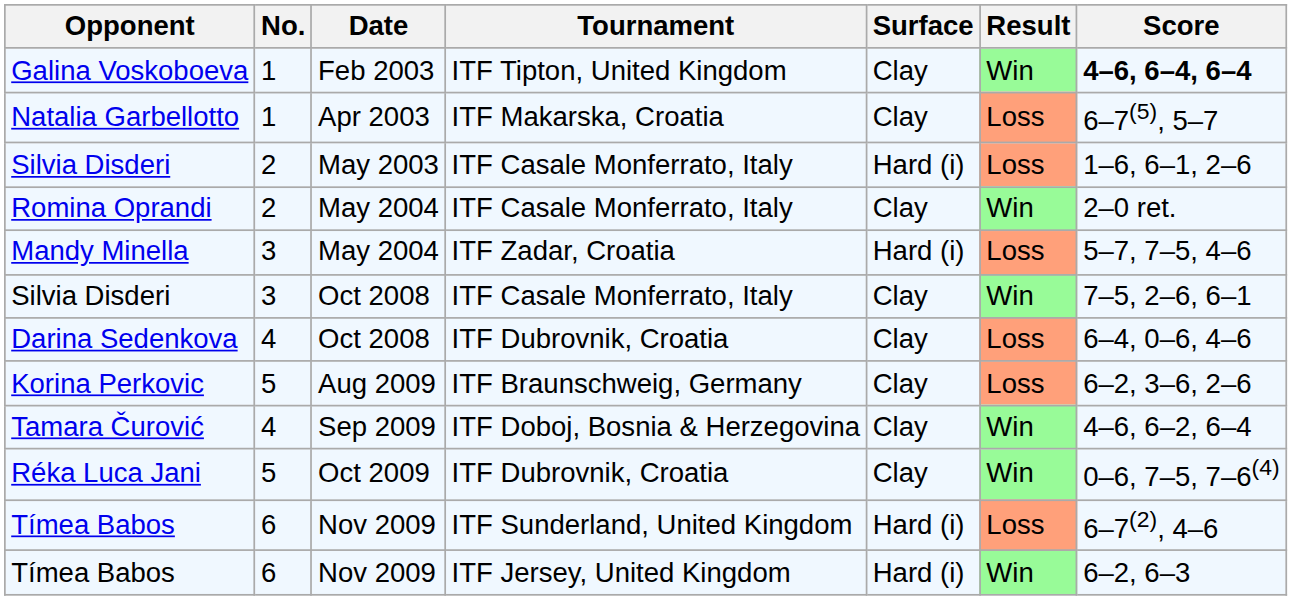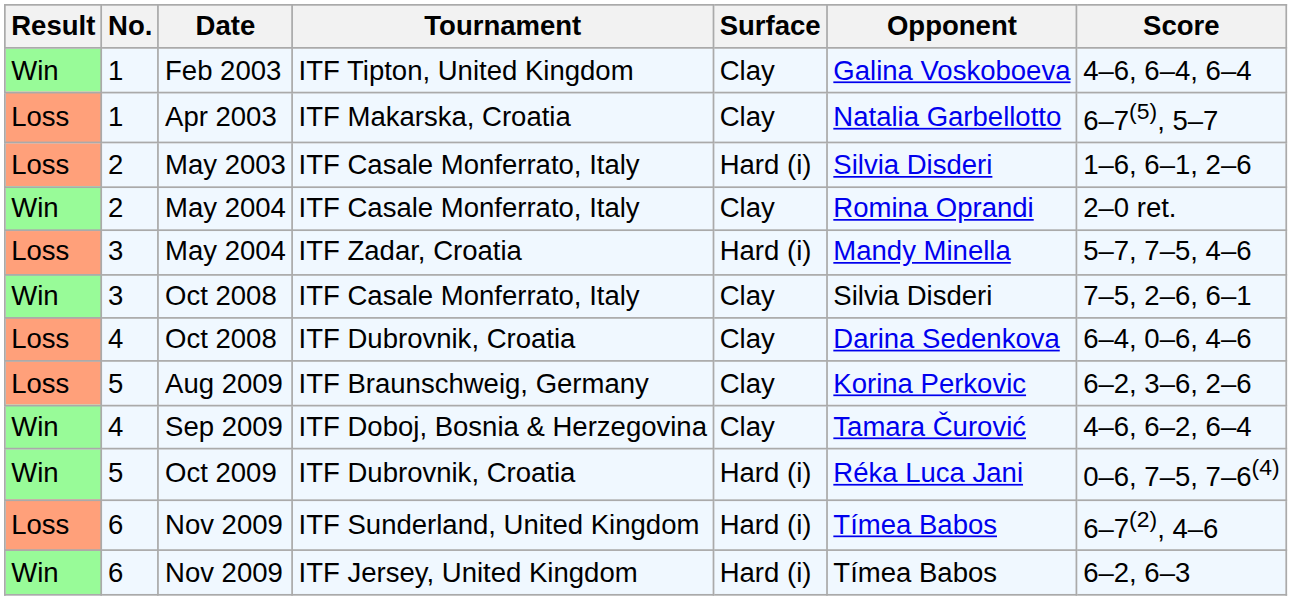columns swapped: Result <-> Opponent
Feb 2003 | Score: bold -> normal
Oct 2009 | Surface: Clay -> Hard (i)
